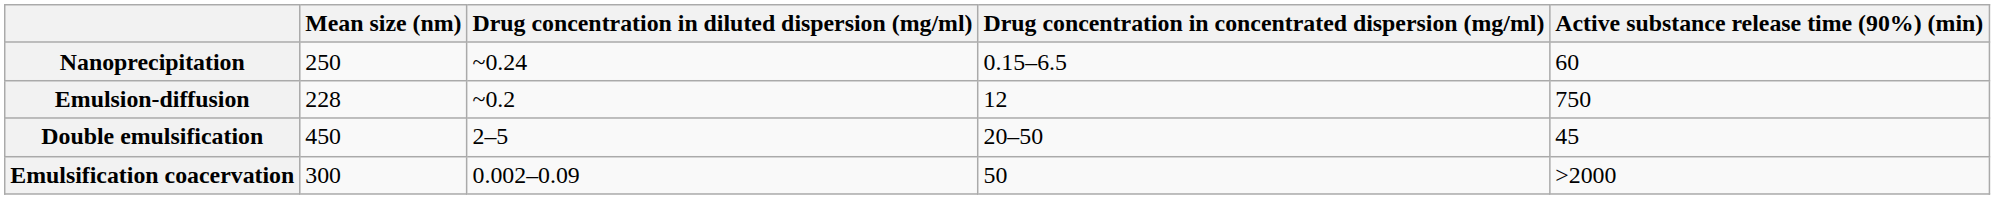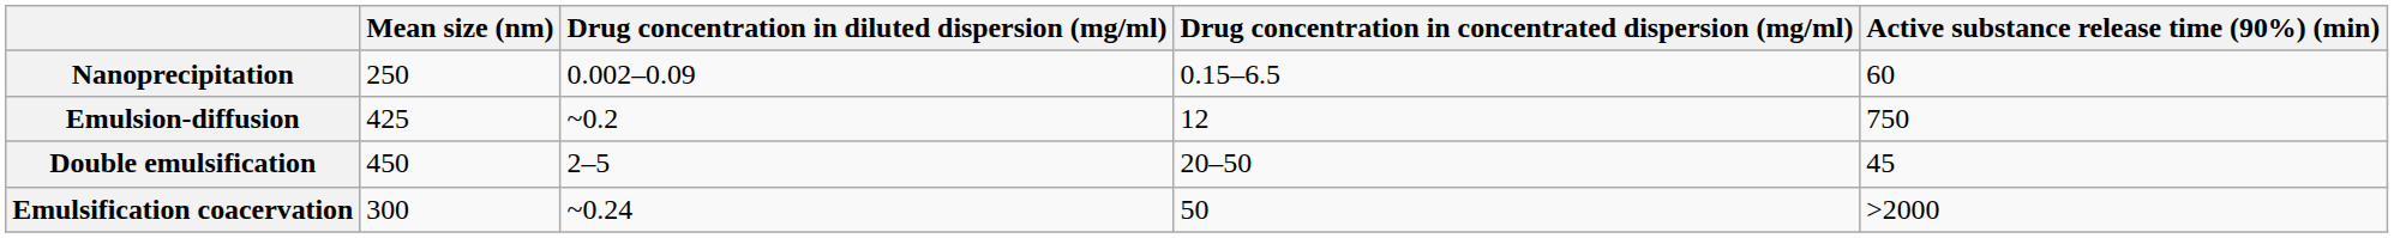Nanoprecipitation | Drug concentration in diluted dispersion (mg/ml): ~0.24 -> 0.002–0.09
Emulsion-diffusion | Mean size (nm): 228 -> 425
Emulsification coacervation | Drug concentration in diluted dispersion (mg/ml): 0.002–0.09 -> ~0.24
